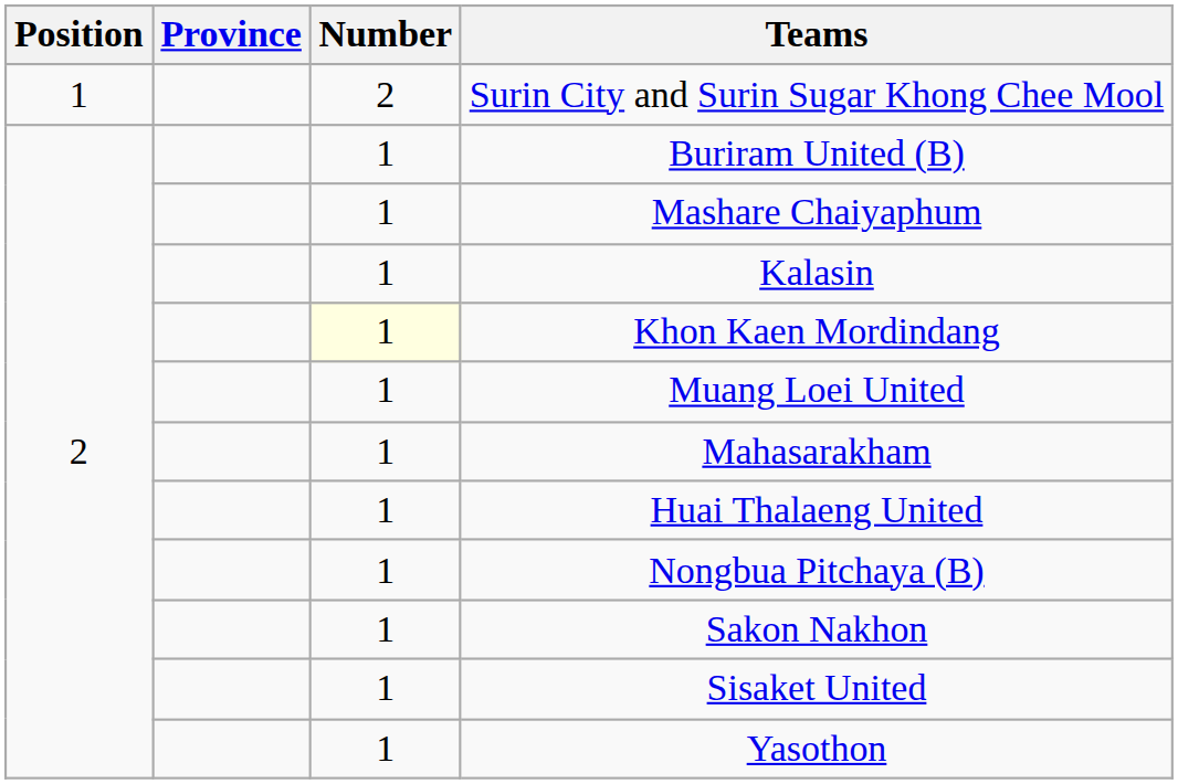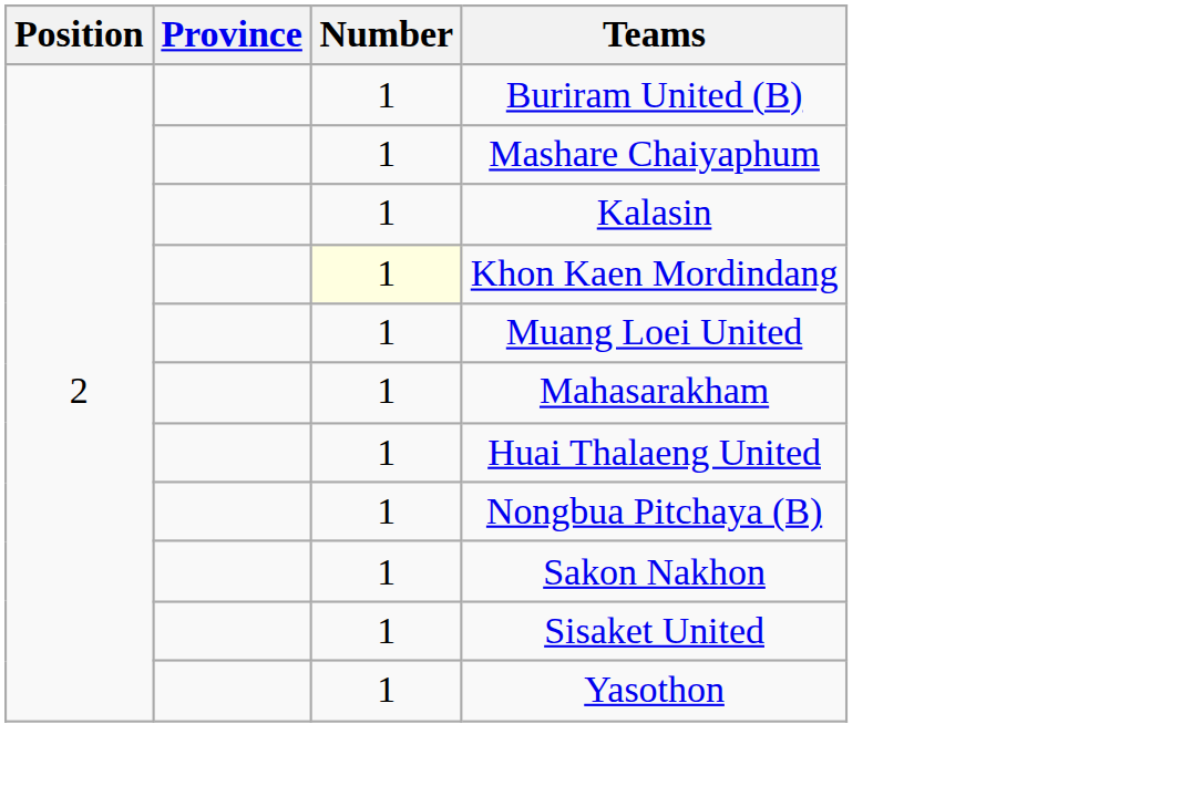- row: 1 | 2 | Surin City and Surin Sugar Khong Chee Mool
